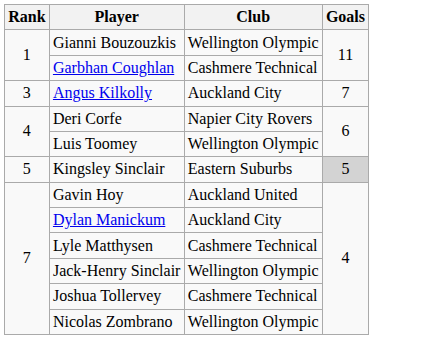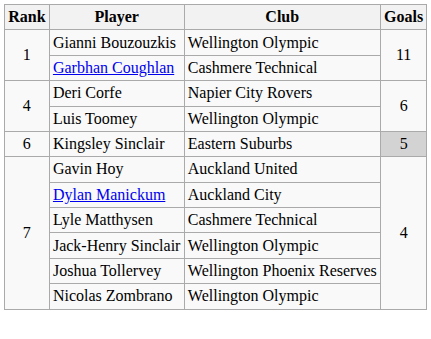- row: 3 | Angus Kilkolly | Auckland City | 7
Kingsley Sinclair | Rank: 5 -> 6
Joshua Tollervey | Club: Cashmere Technical -> Wellington Phoenix Reserves
